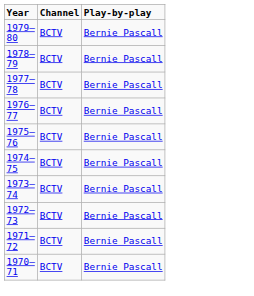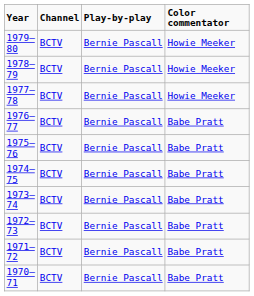+ column: Color commentator | Howie Meeker | Howie Meeker | Howie Meeker | Babe Pratt | Babe Pratt | Babe Pratt | Babe Pratt | Babe Pratt | Babe Pratt | Babe Pratt
